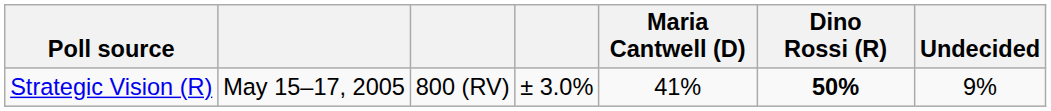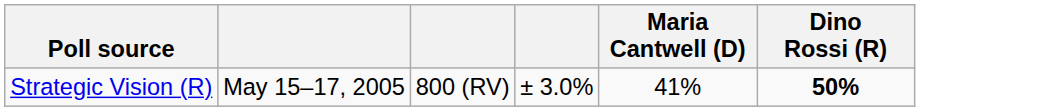- column: Undecided | 9%
